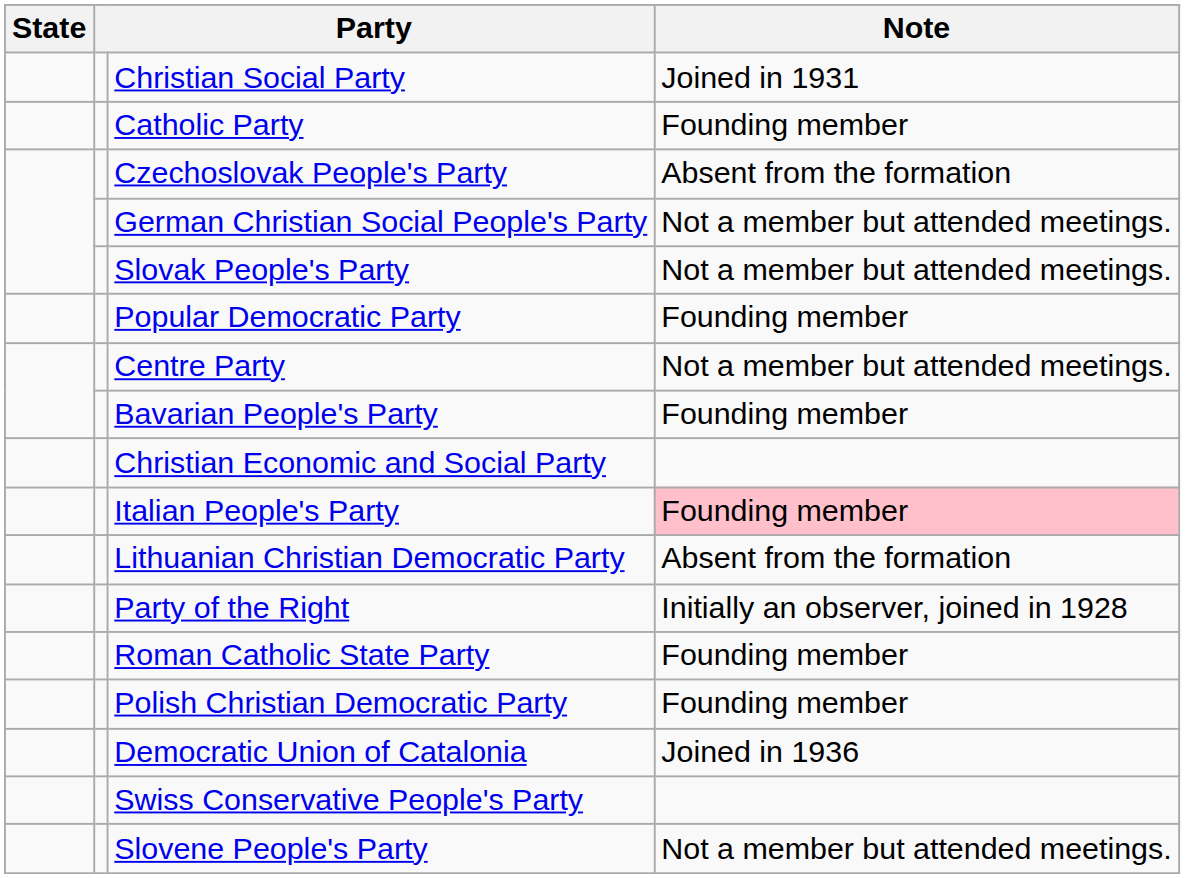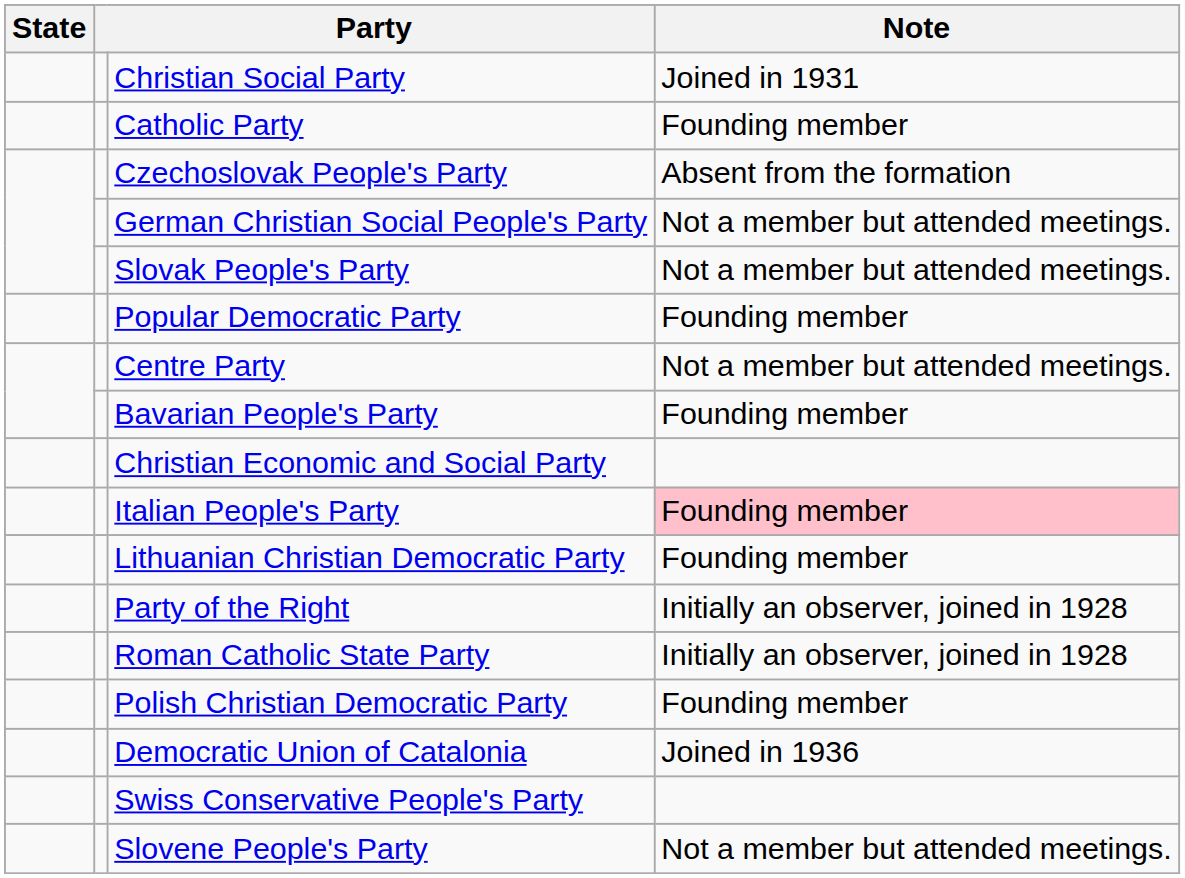Lithuanian Christian Democratic Party | Note: Absent from the formation -> Founding member
Roman Catholic State Party | Note: Founding member -> Initially an observer, joined in 1928
